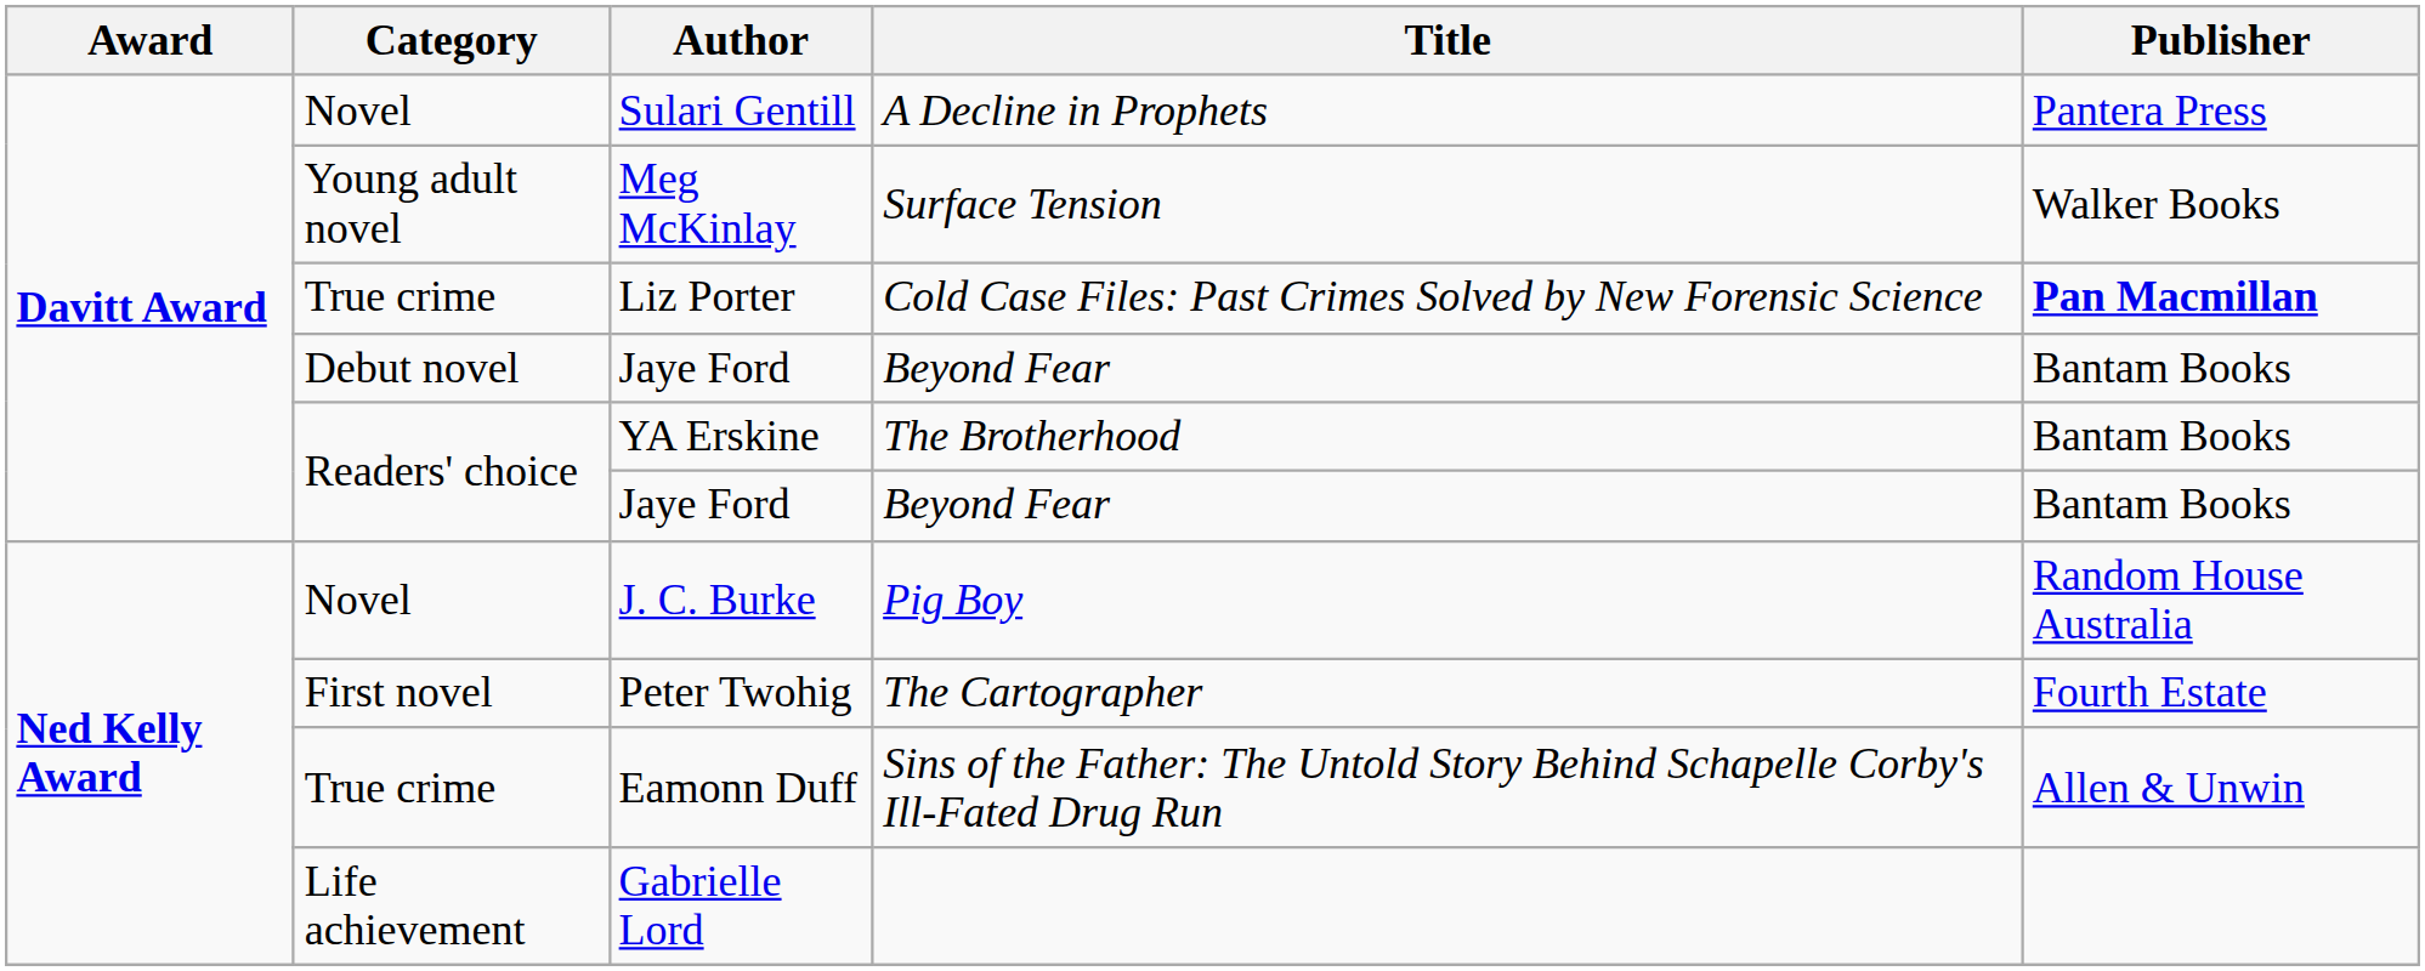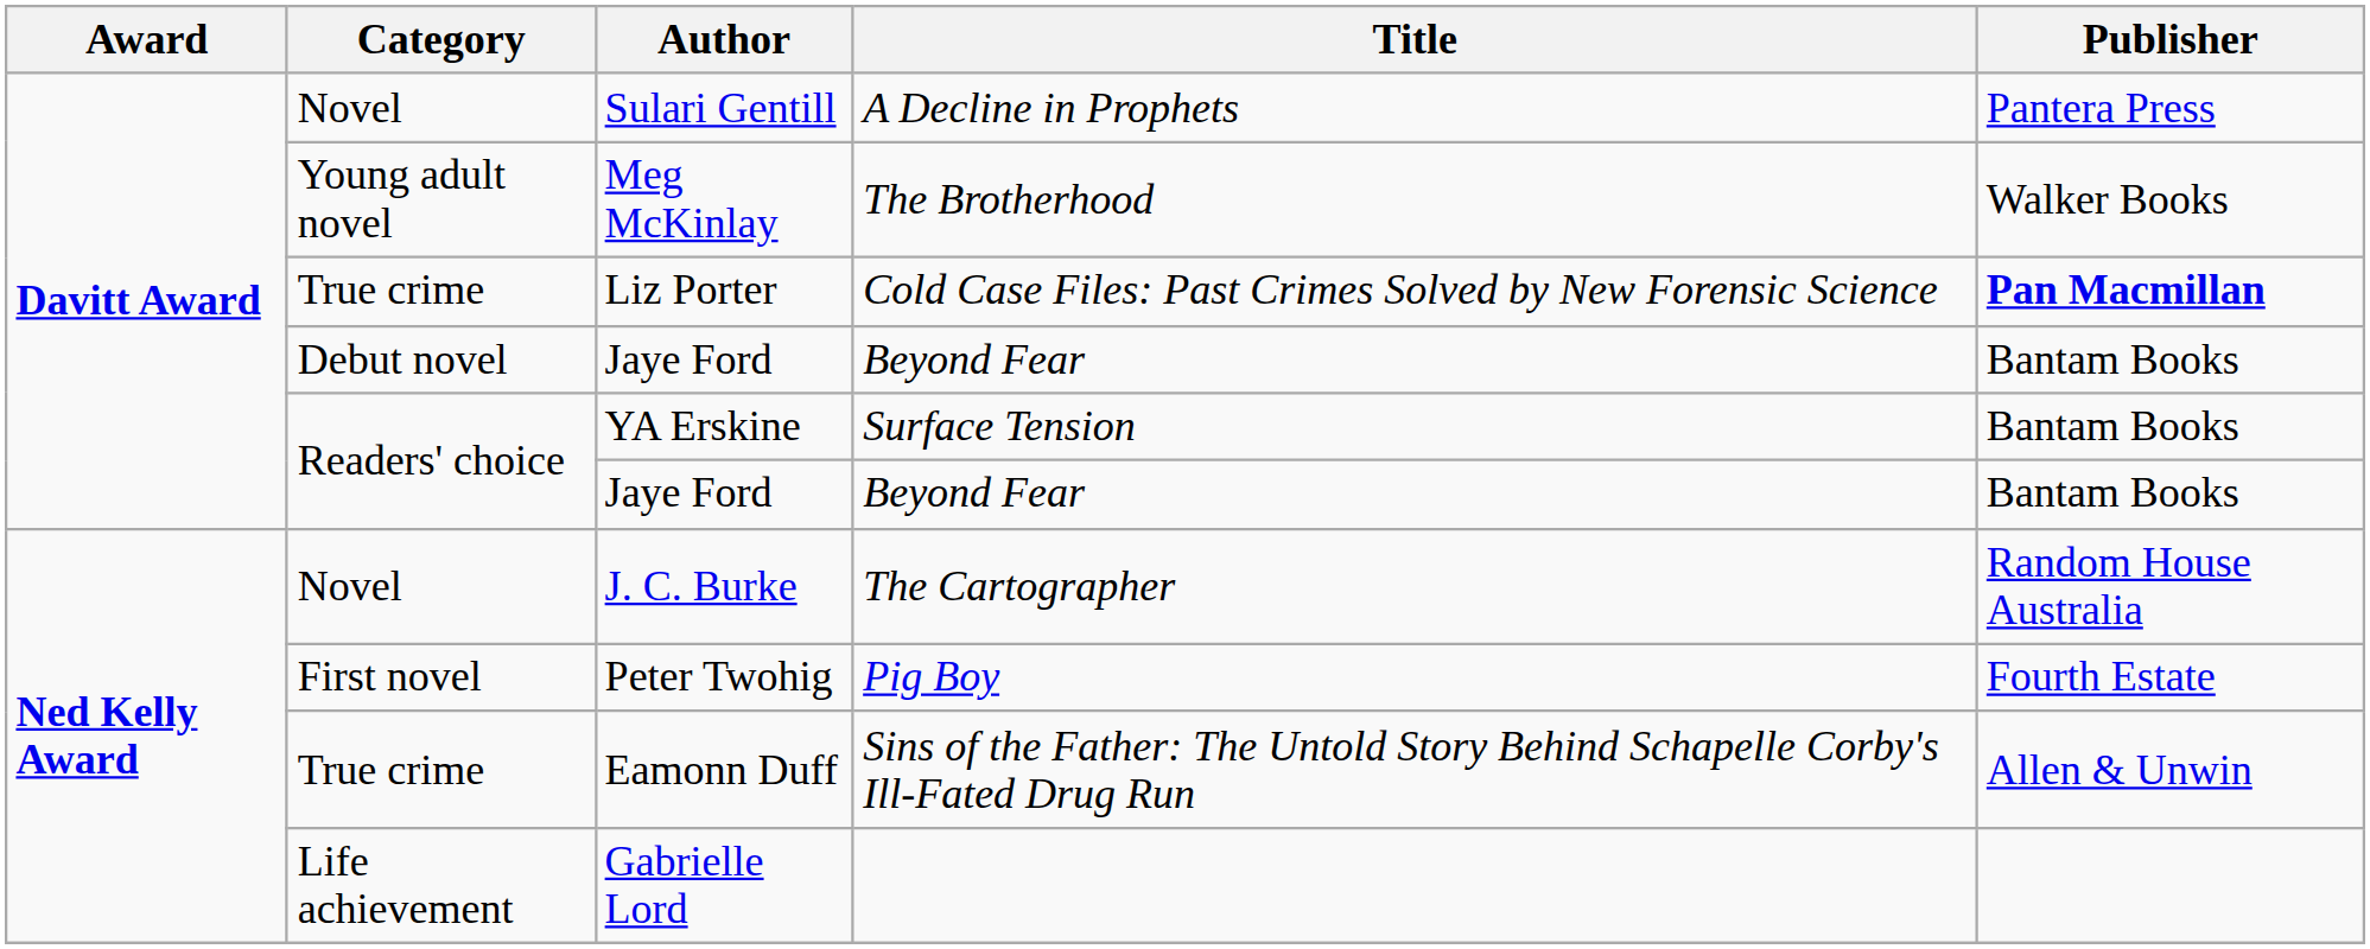Meg McKinlay | Title: Surface Tension -> The Brotherhood
YA Erskine | Title: The Brotherhood -> Surface Tension
J. C. Burke | Title: Pig Boy -> The Cartographer
Peter Twohig | Title: The Cartographer -> Pig Boy
